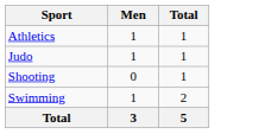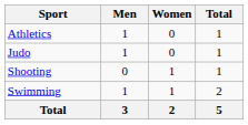+ column: Women | 0 | 0 | 1 | 1 | 2
